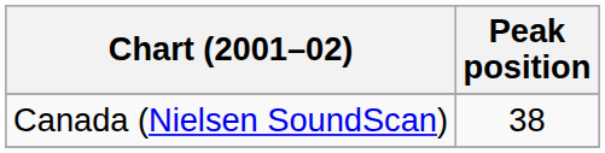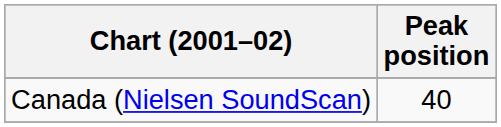Canada (Nielsen SoundScan) | Peak position: 38 -> 40
